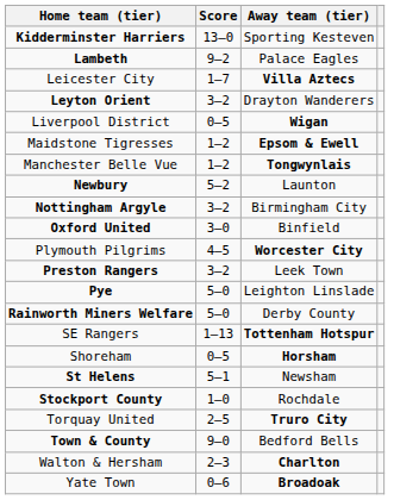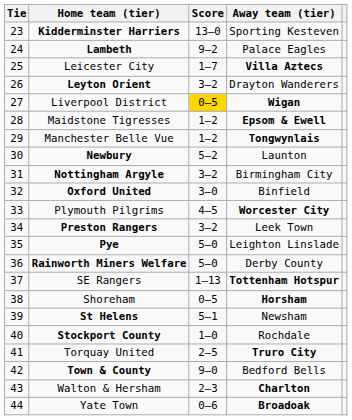+ column: Tie | 23 | 24 | 25 | 26 | 27 | 28 | 29 | 30 | 31 | 32 | 33 | 34 | 35 | 36 | 37 | 38 | 39 | 40 | 41 | 42 | 43 | 44
Liverpool District | Score: no background -> gold background
